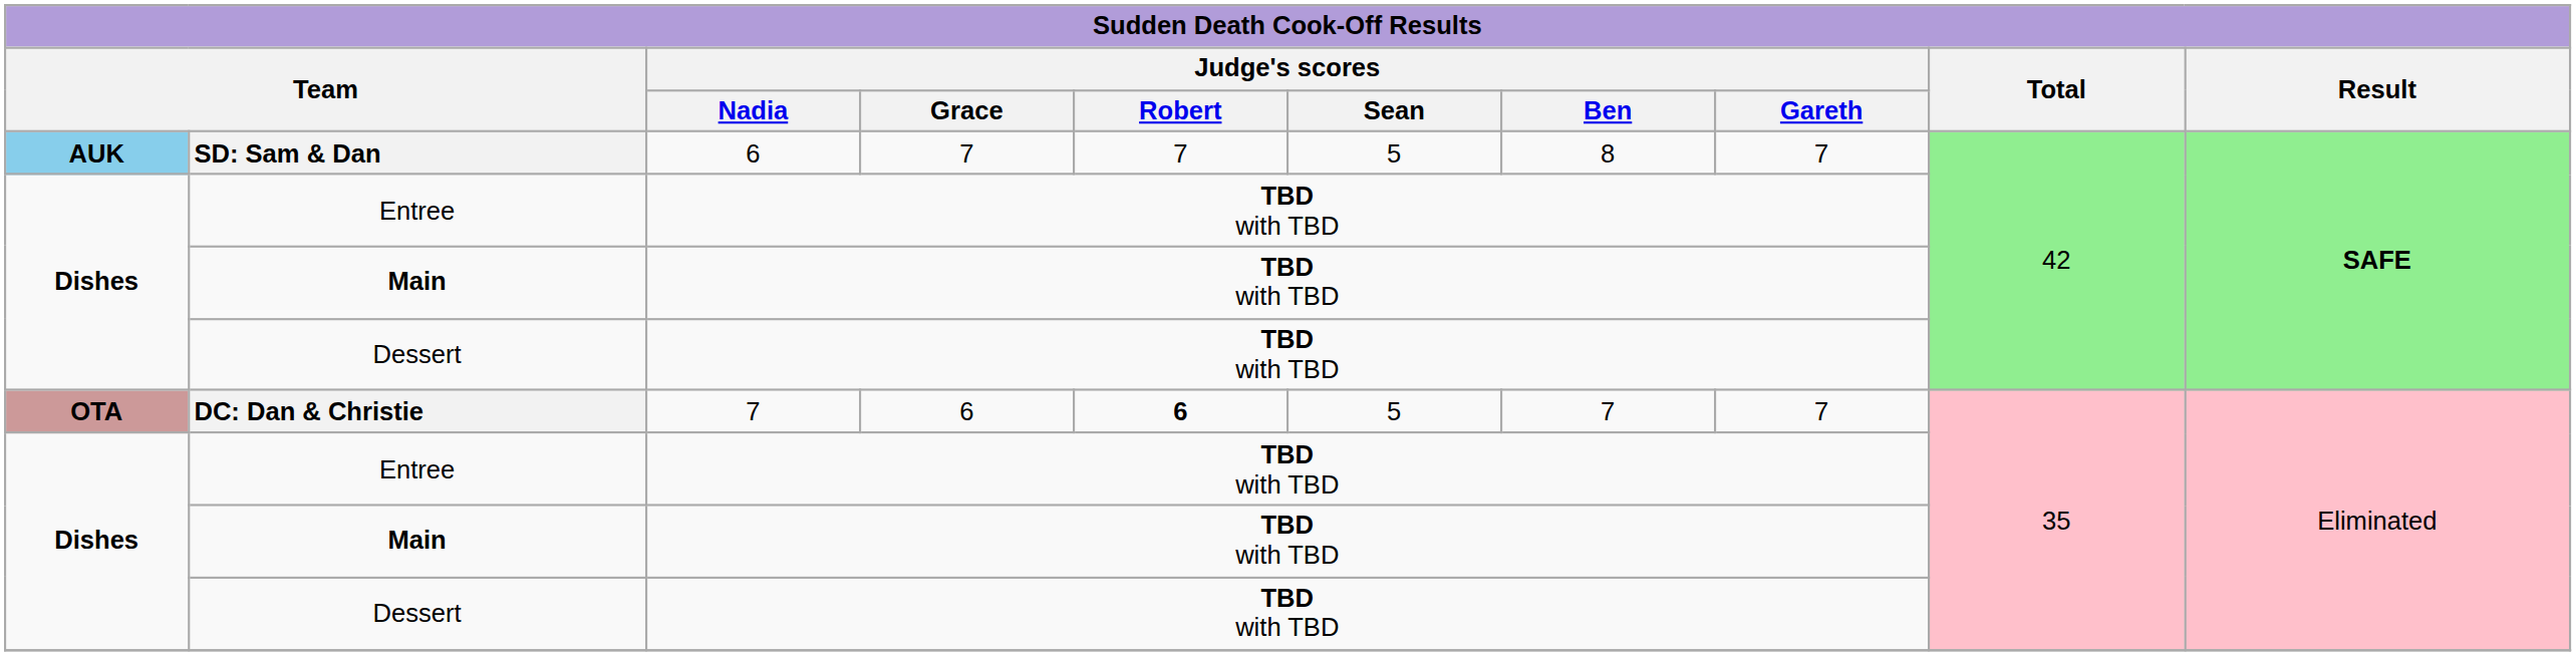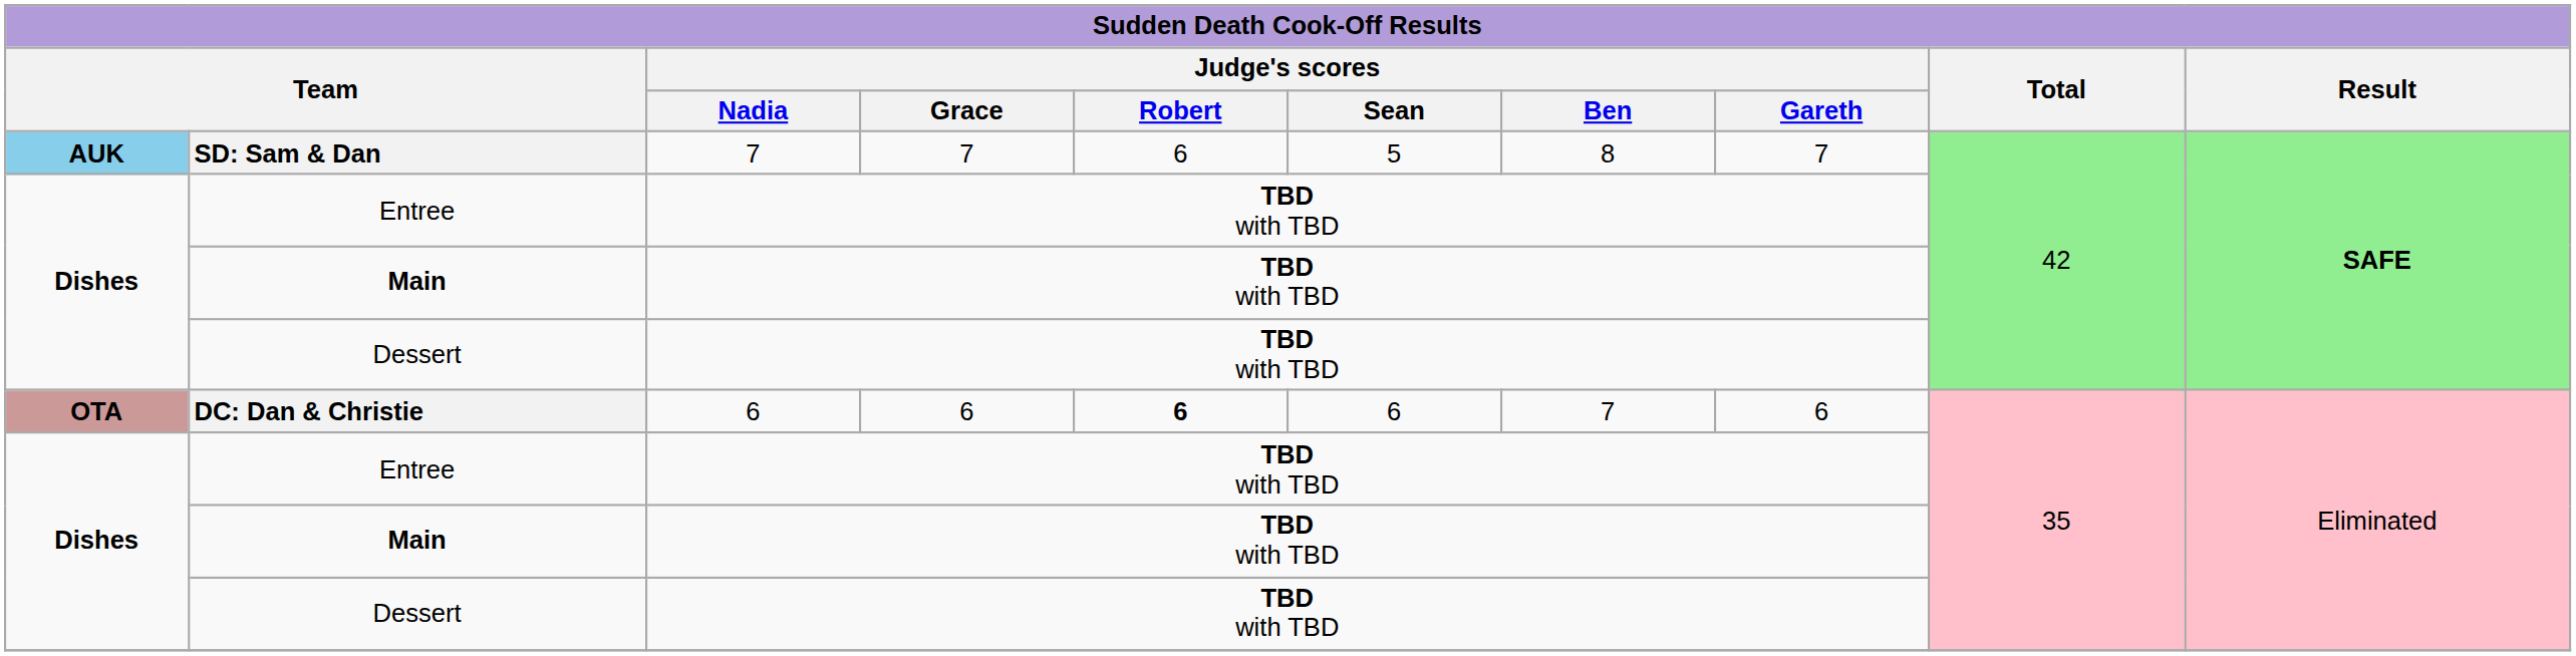SD: Sam & Dan | Judge's scores / Nadia: 6 -> 7
SD: Sam & Dan | Judge's scores / Robert: 7 -> 6
DC: Dan & Christie | Judge's scores / Nadia: 7 -> 6
DC: Dan & Christie | Judge's scores / Sean: 5 -> 6
DC: Dan & Christie | Judge's scores / Gareth: 7 -> 6
